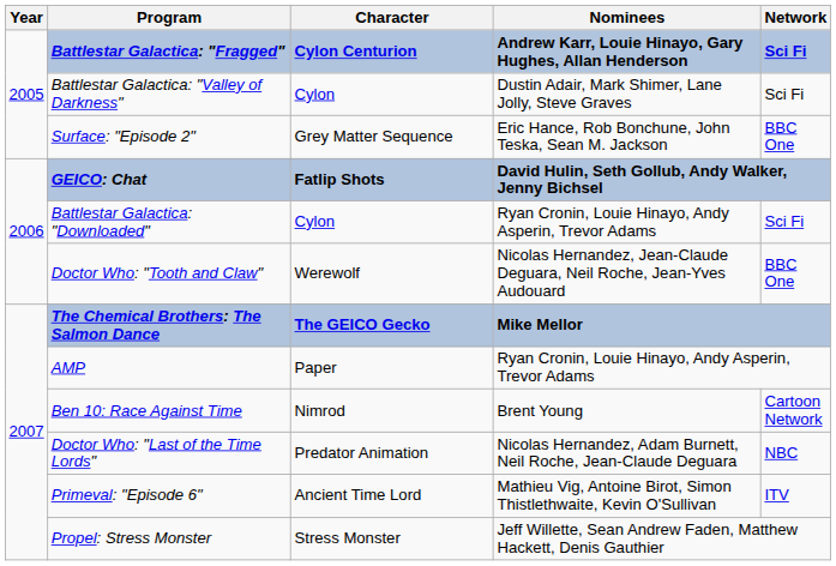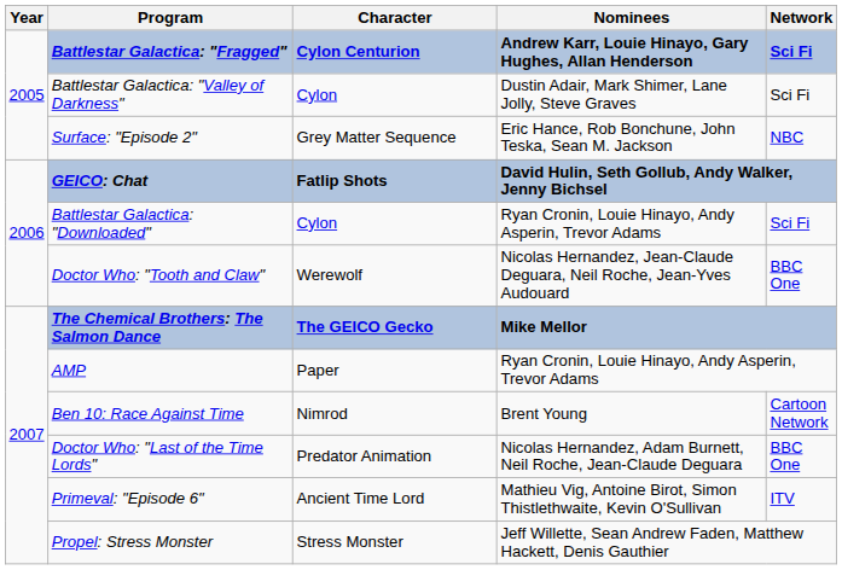Surface: "Episode 2" | Network: BBC One -> NBC
Doctor Who: "Last of the Time Lords" | Network: NBC -> BBC One
